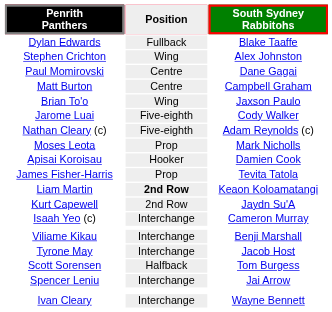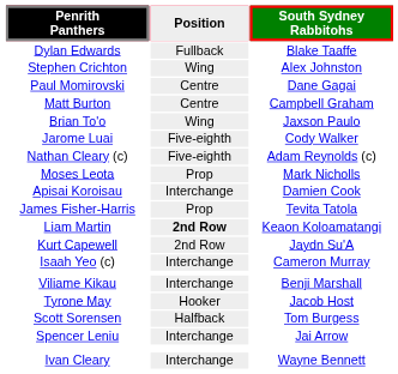Apisai Koroisau | Position: Hooker -> Interchange
Tyrone May | Position: Interchange -> Hooker
